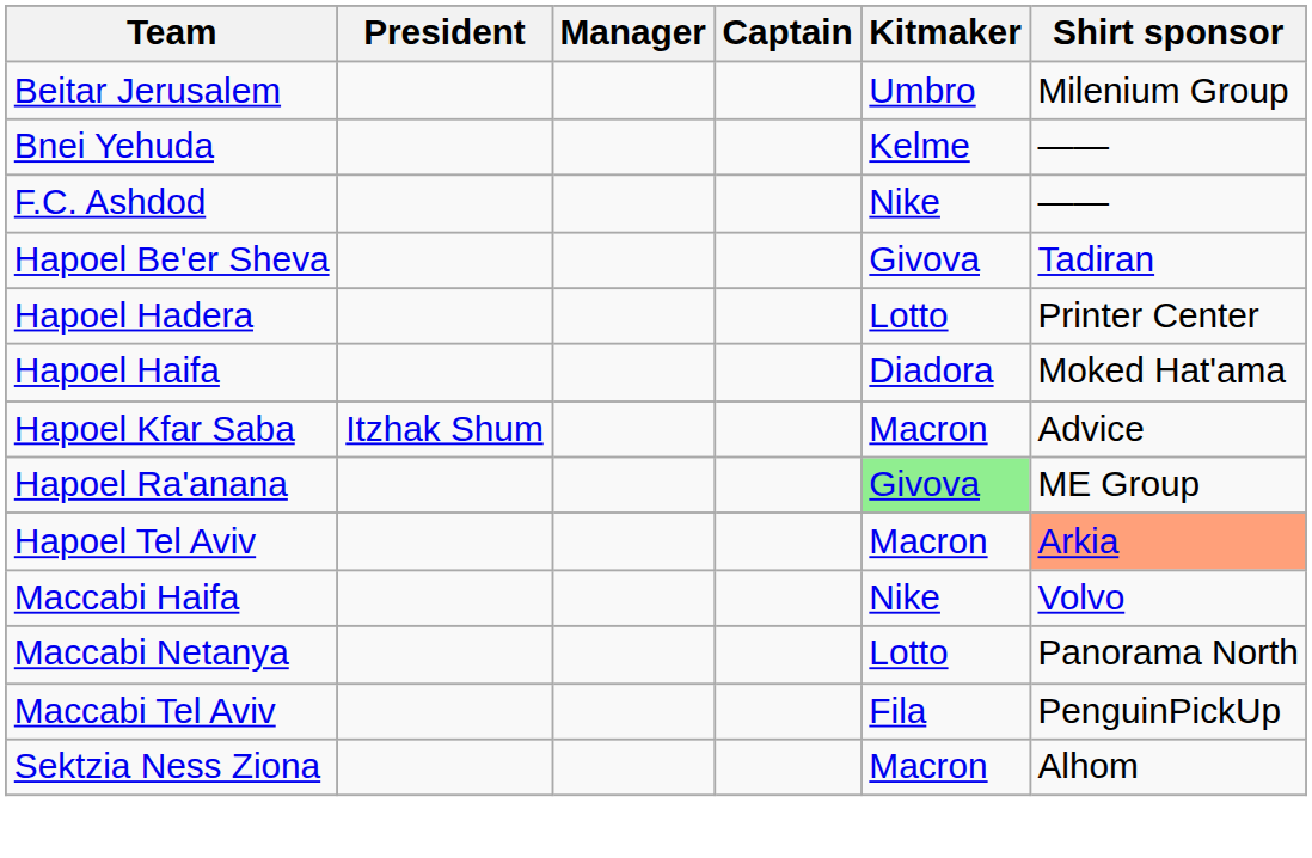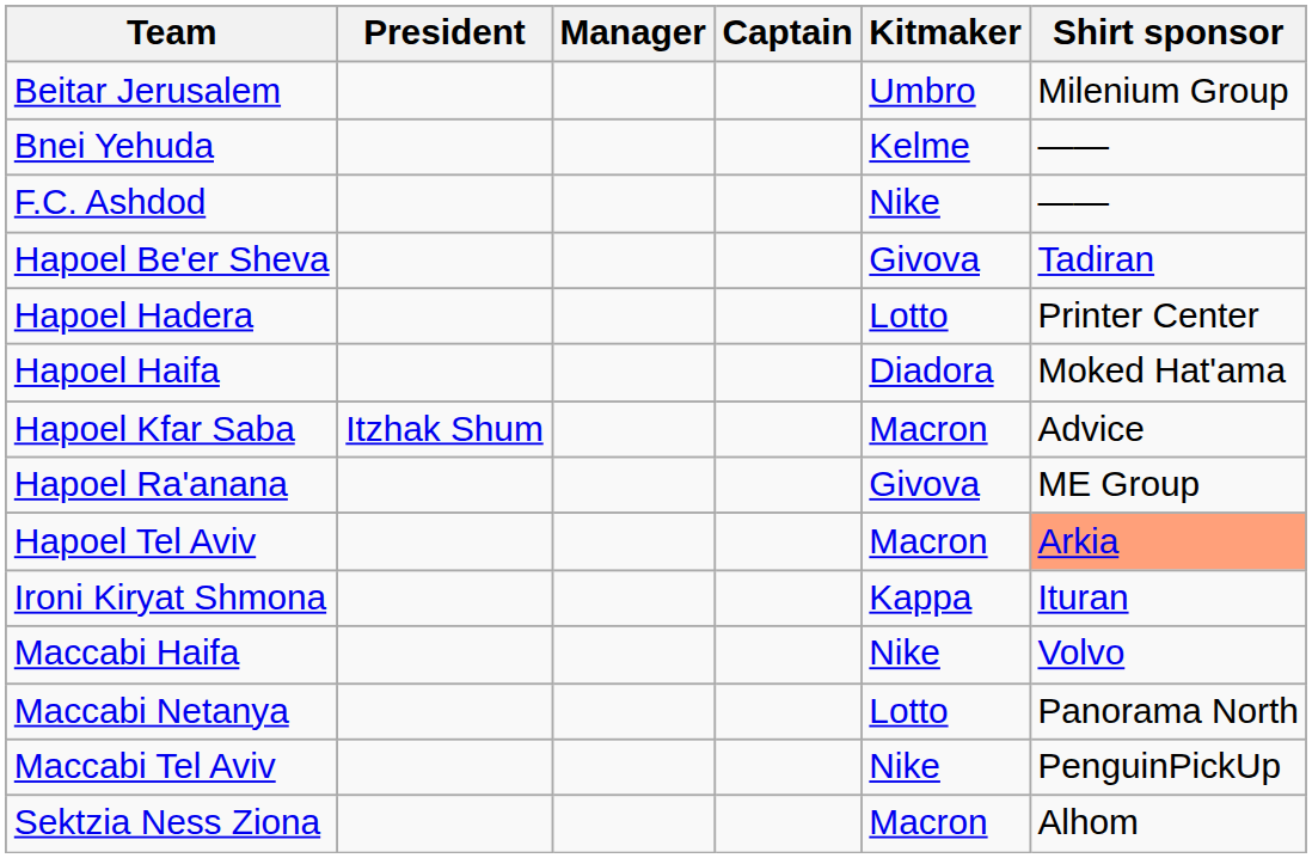Hapoel Ra'anana | Kitmaker: lightgreen background -> no background
+ row: Ironi Kiryat Shmona | Kappa | Ituran
Maccabi Tel Aviv | Kitmaker: Fila -> Nike
